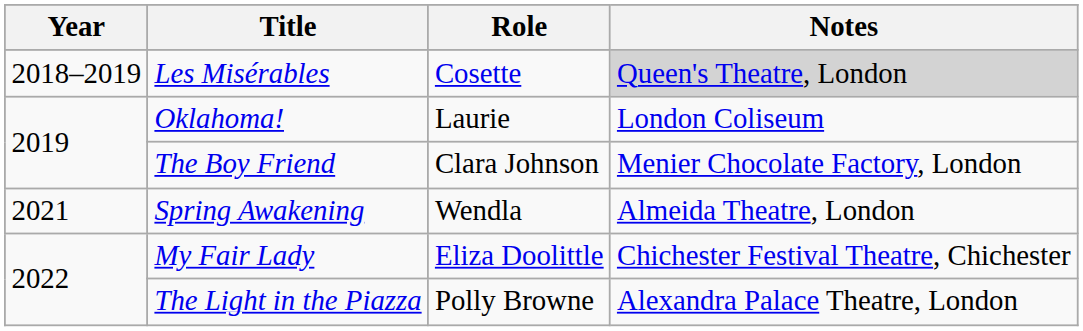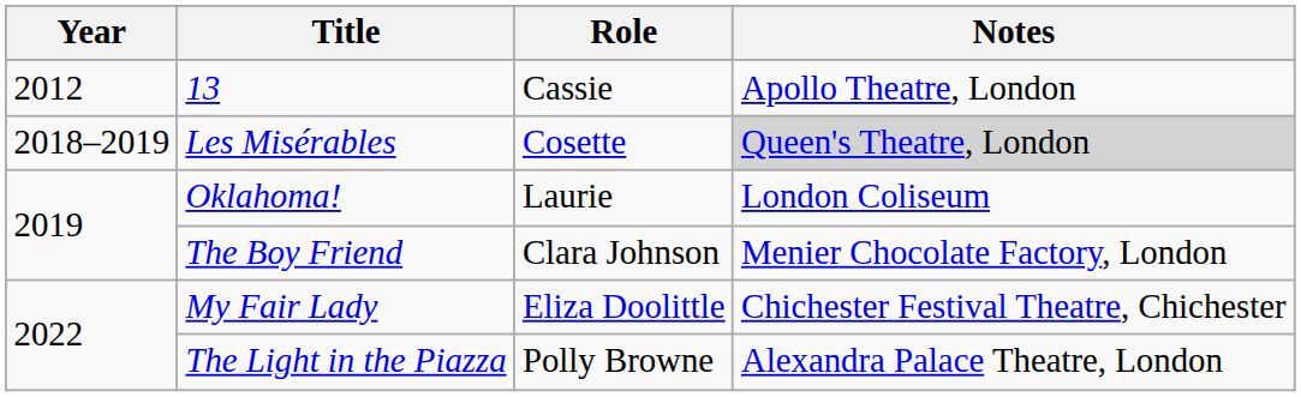+ row: 2012 | 13 | Cassie | Apollo Theatre, London
- row: 2021 | Spring Awakening | Wendla | Almeida Theatre, London
